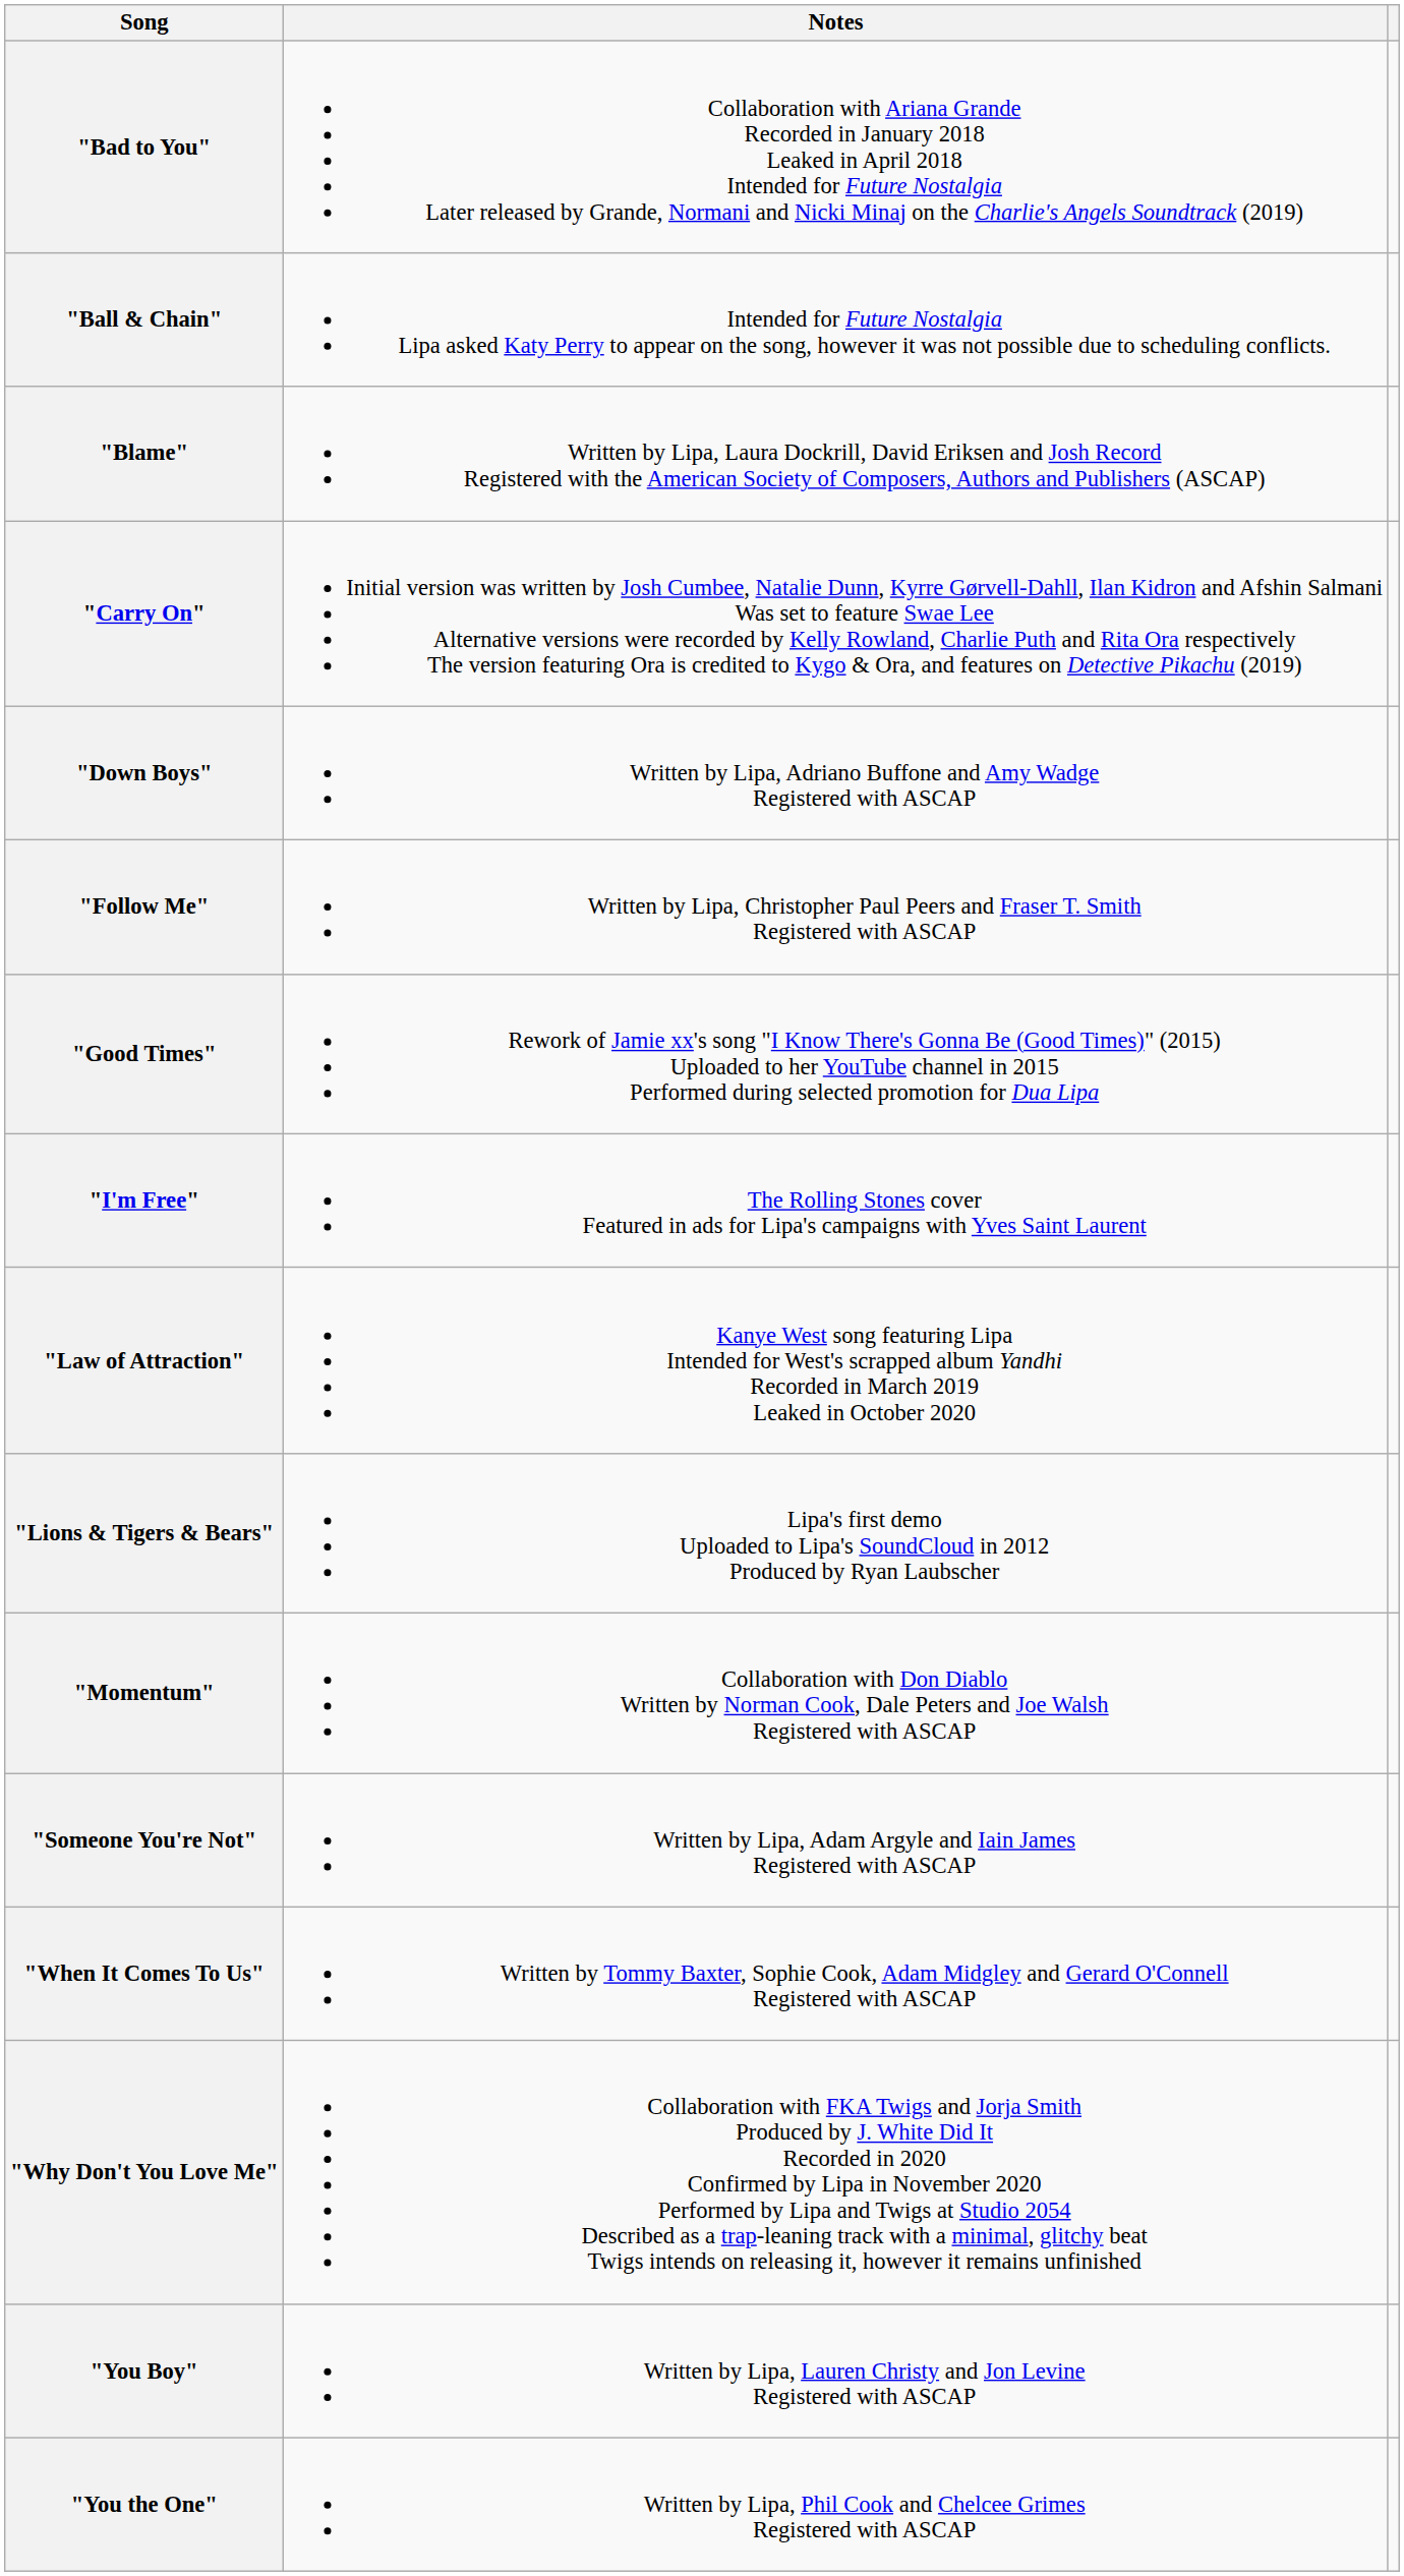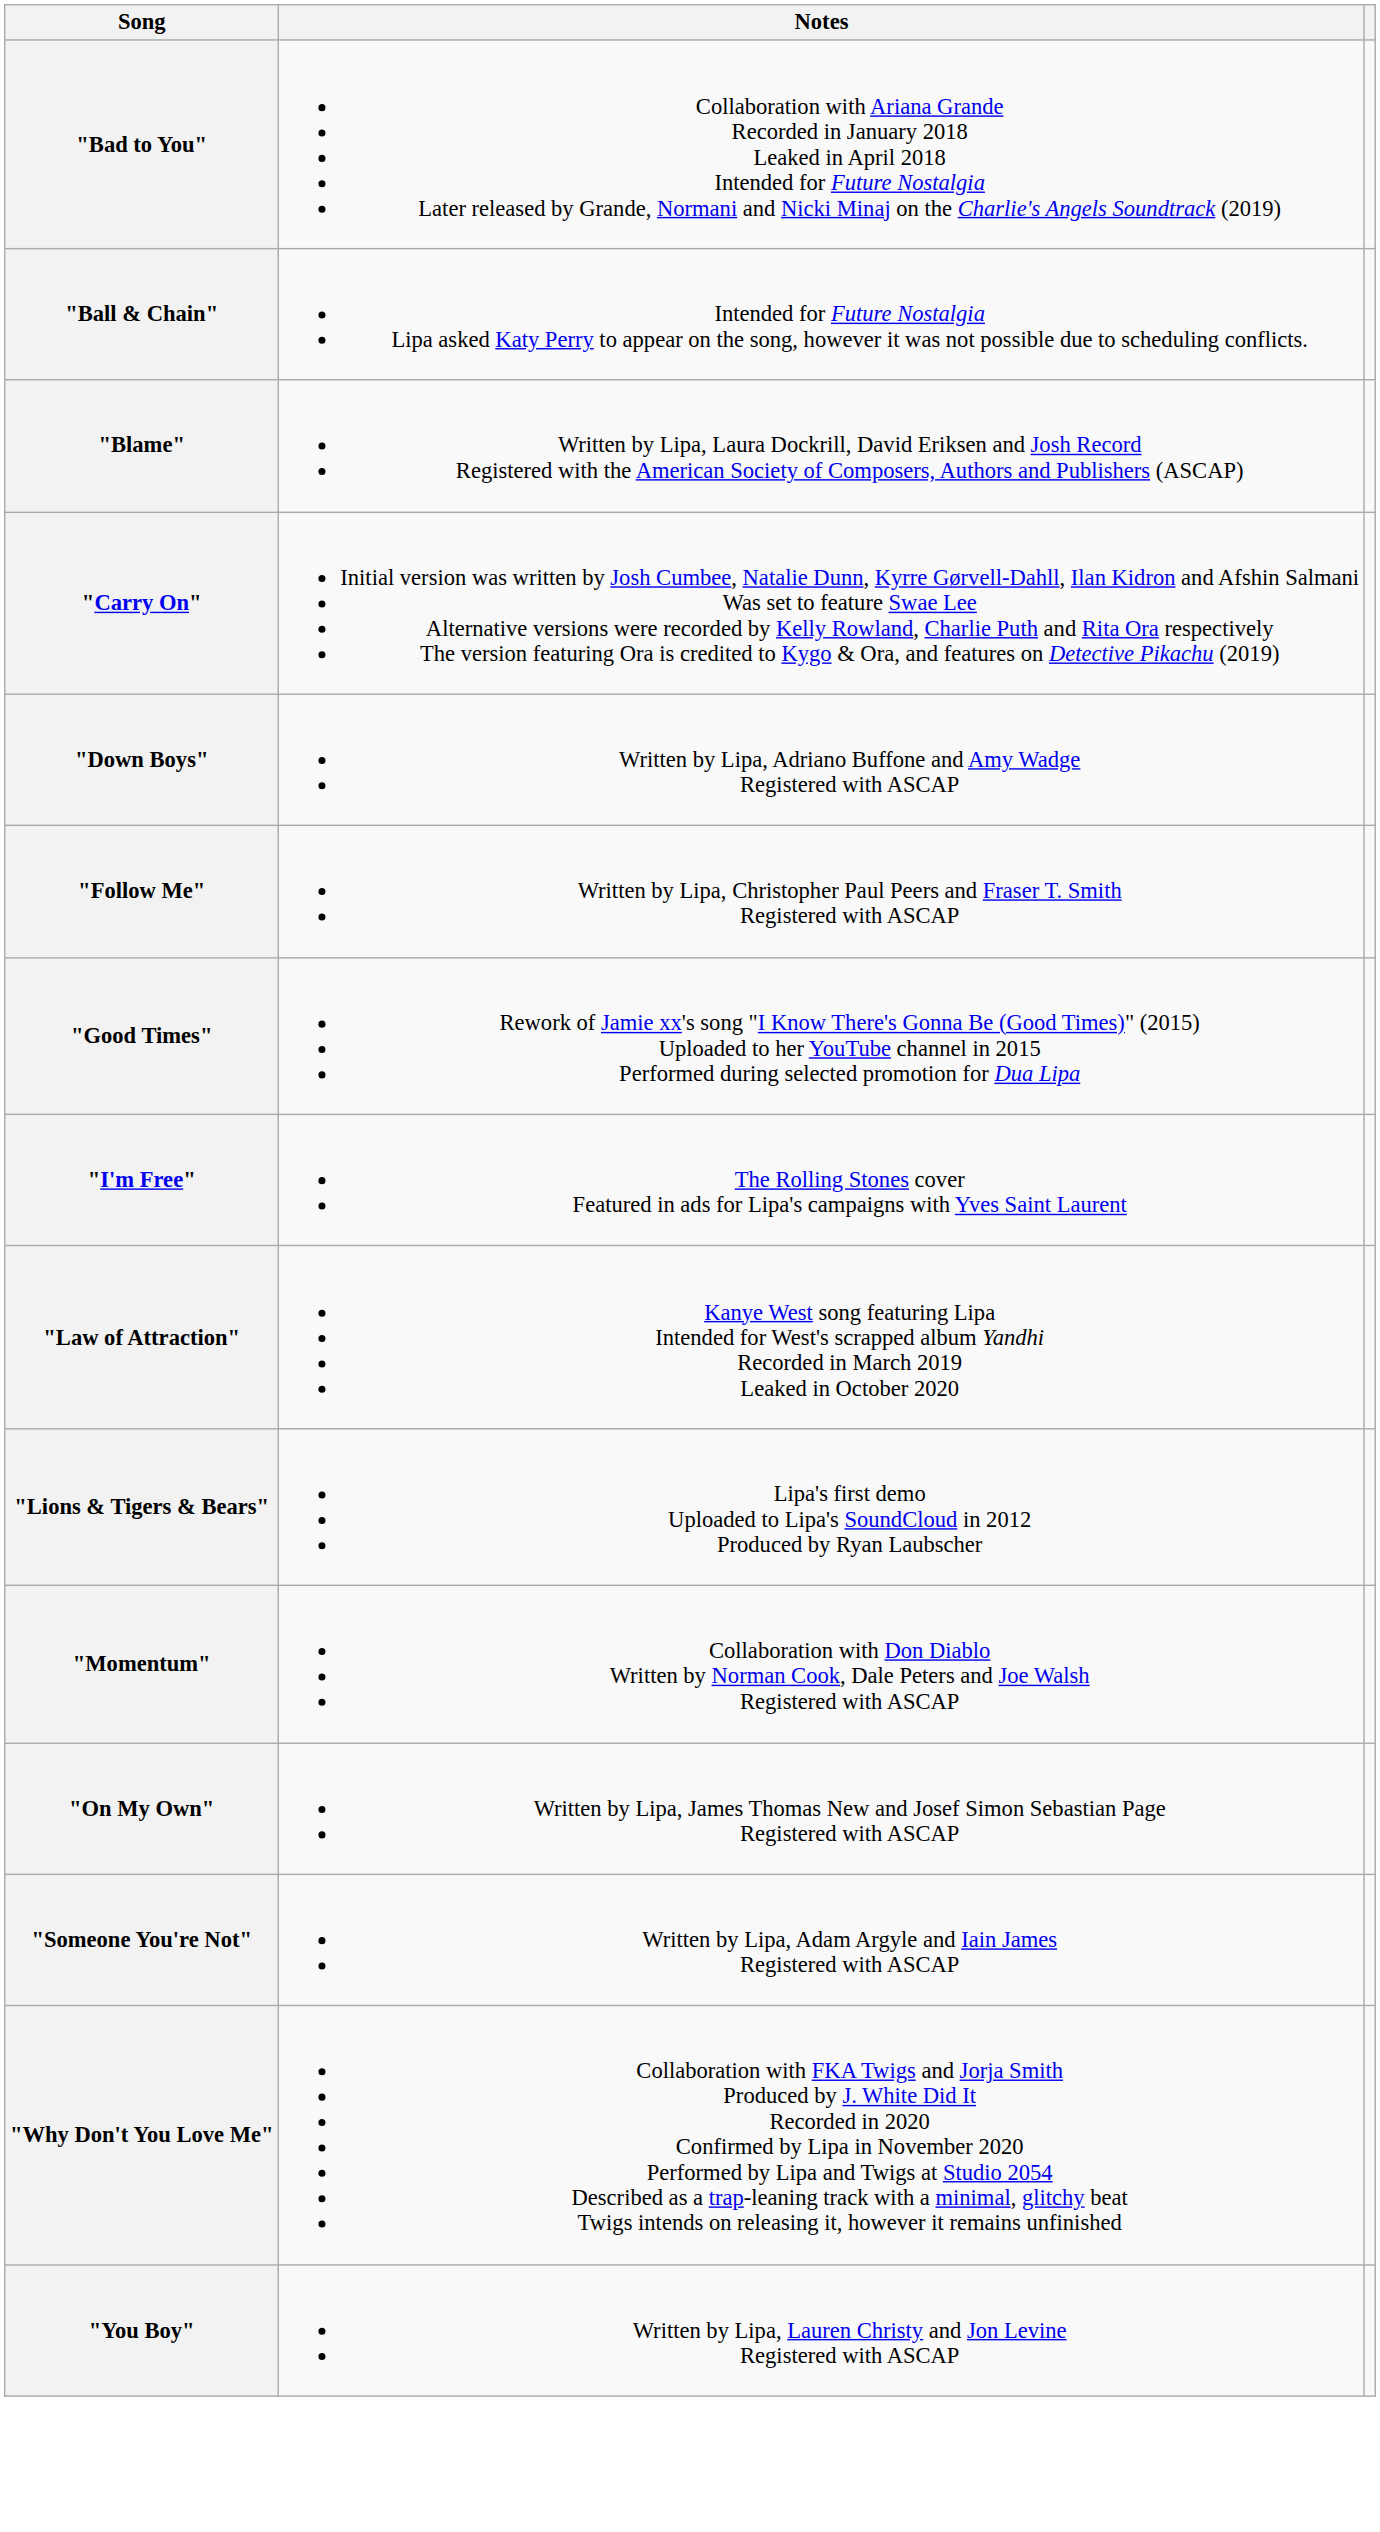+ row: "On My Own" | Written by Lipa, James Thomas New and Josef Simon Sebastian Page Registered with ASCAP
- row: "When It Comes To Us" | Written by Tommy Baxter, Sophie Cook, Adam Midgley and Gerard O'Connell Registered with ASCAP
- row: "You the One" | Written by Lipa, Phil Cook and Chelcee Grimes Registered with ASCAP
